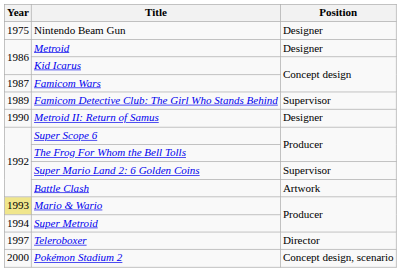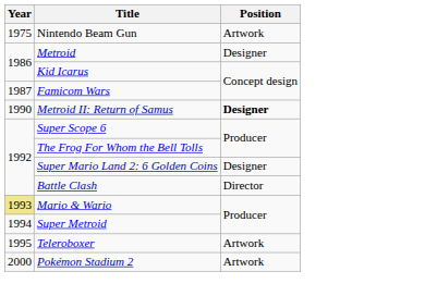Nintendo Beam Gun | Position: Designer -> Artwork
- row: 1989 | Famicom Detective Club: The Girl Who Stands Behind | Supervisor
Metroid II: Return of Samus | Position: normal -> bold
Super Mario Land 2: 6 Golden Coins | Position: Supervisor -> Designer
Battle Clash | Position: Artwork -> Director
Teleroboxer | Year: 1997 -> 1995
Teleroboxer | Position: Director -> Artwork
Pokémon Stadium 2 | Position: Concept design, scenario -> Artwork
